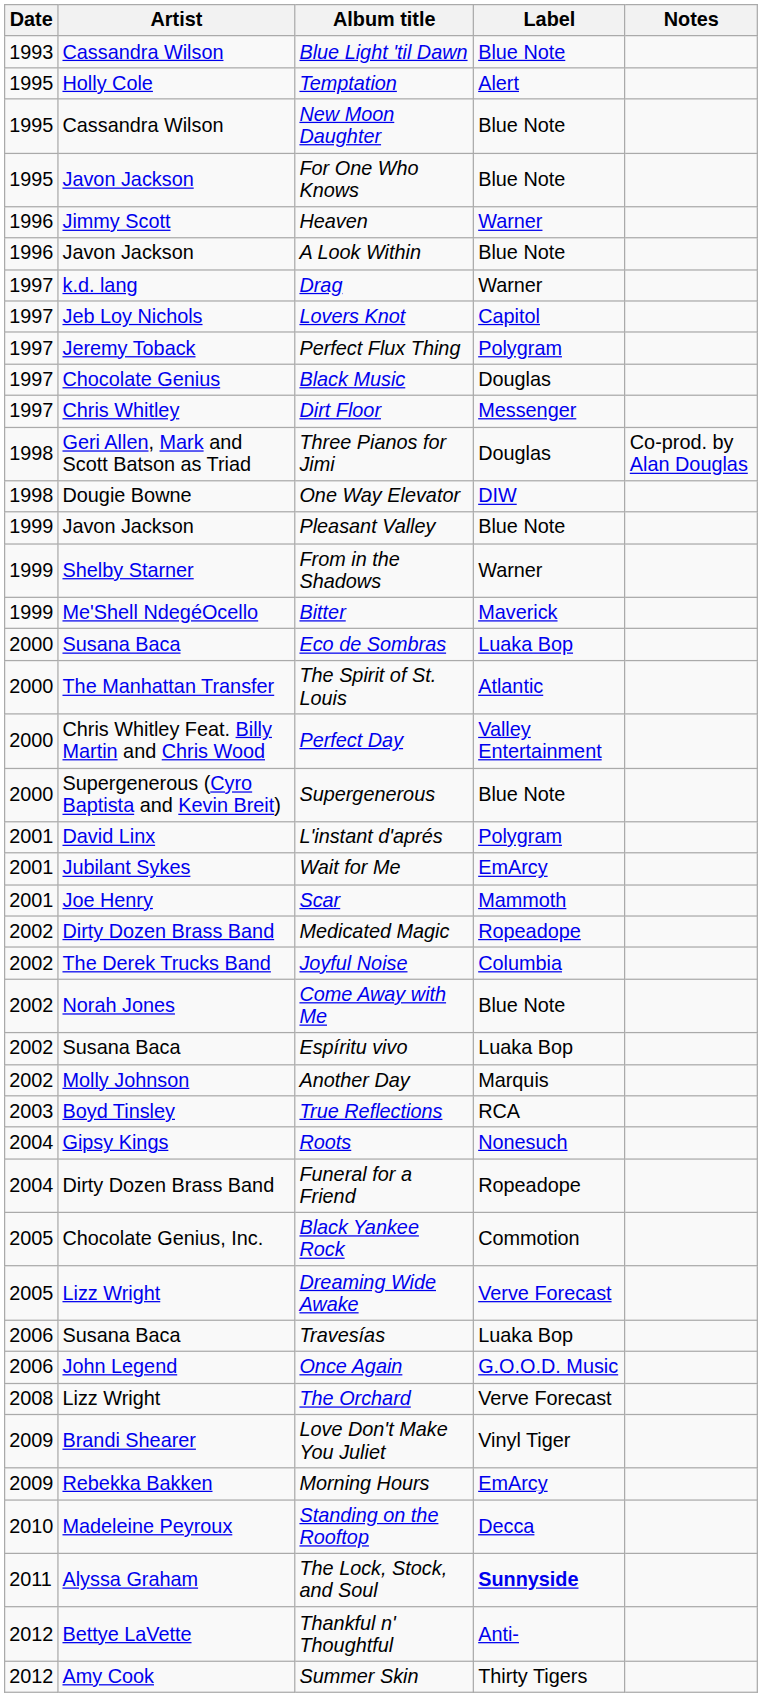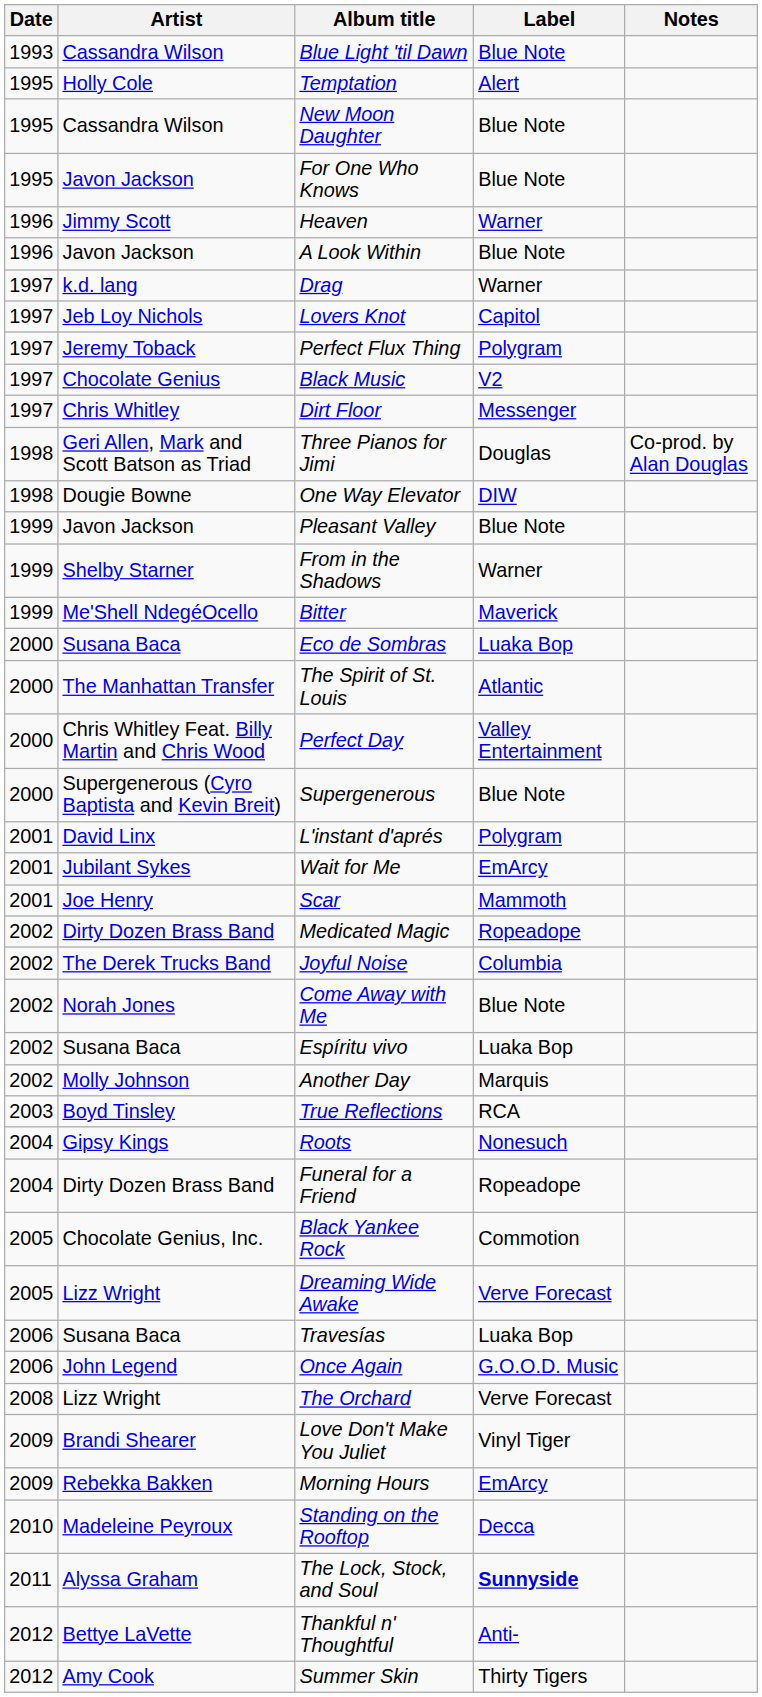Black Music | Label: Douglas -> V2
